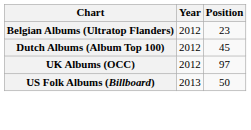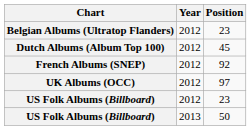+ row: French Albums (SNEP) | 2012 | 92
+ row: US Folk Albums (Billboard) | 2012 | 23
